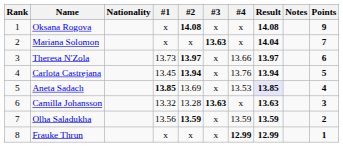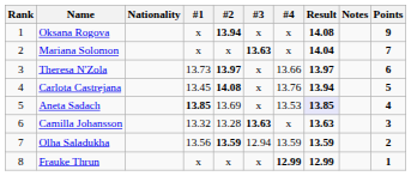Oksana Rogova | #2: 14.08 -> 13.94
Carlota Castrejana | #2: 13.94 -> 14.08
Olha Saladukha | #3: x -> 12.94
